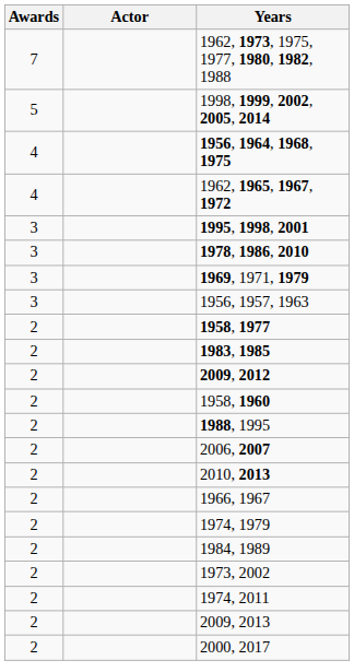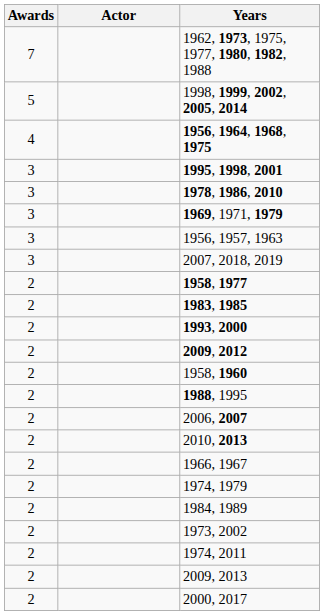- row: 4 | 1962, 1965, 1967, 1972
+ row: 3 | 2007, 2018, 2019
+ row: 2 | 1993, 2000
